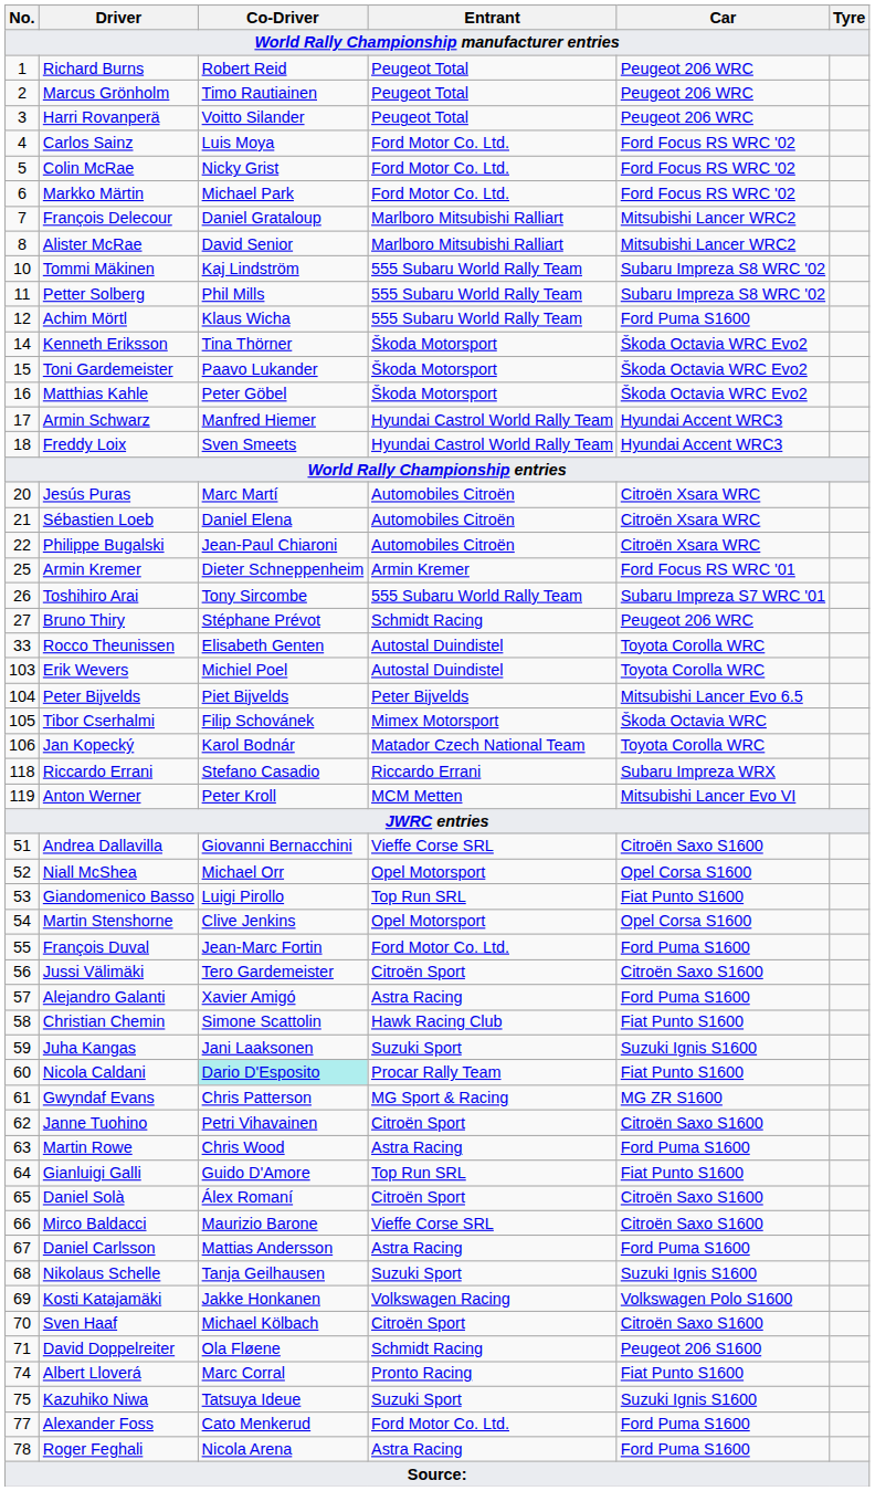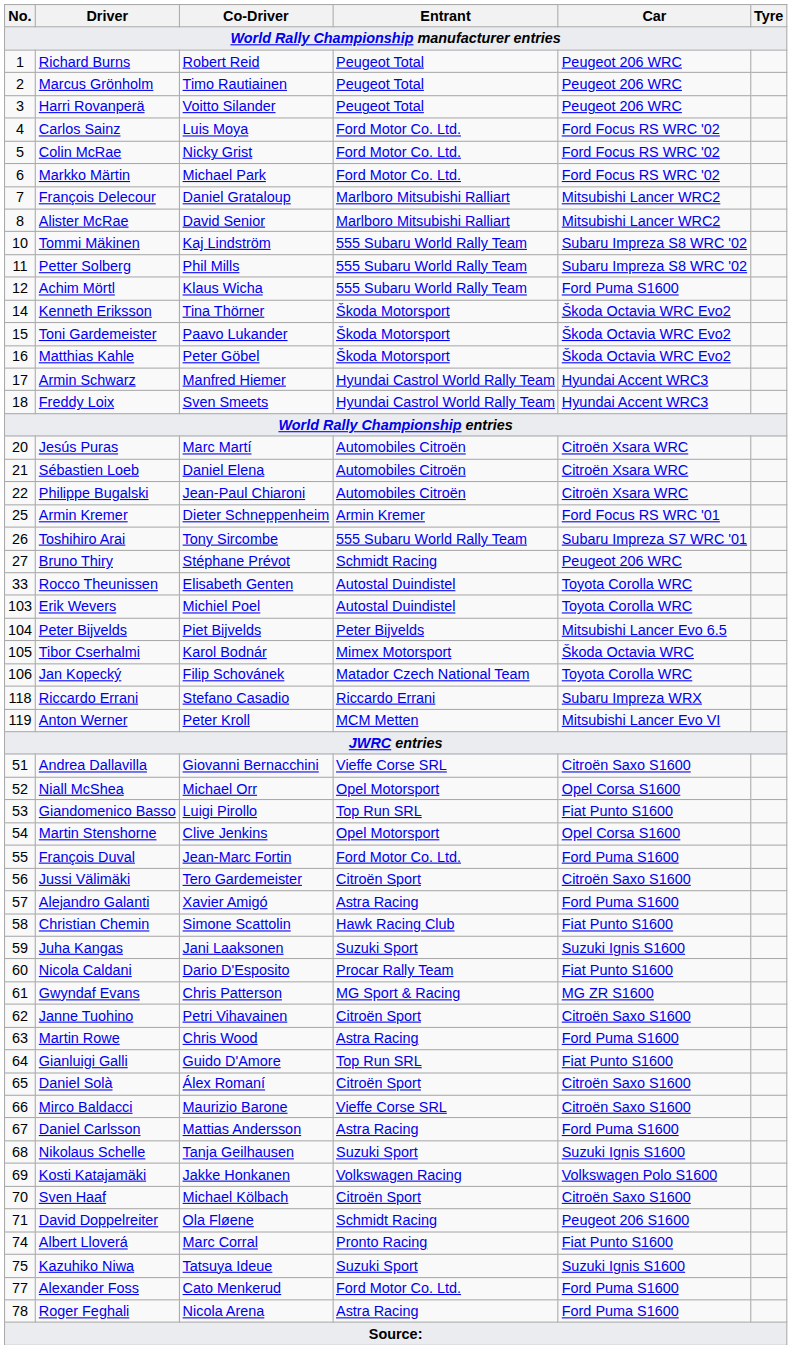Tibor Cserhalmi | Co-Driver: Filip Schovánek -> Karol Bodnár
Jan Kopecký | Co-Driver: Karol Bodnár -> Filip Schovánek
Nicola Caldani | Co-Driver: paleturquoise background -> no background
